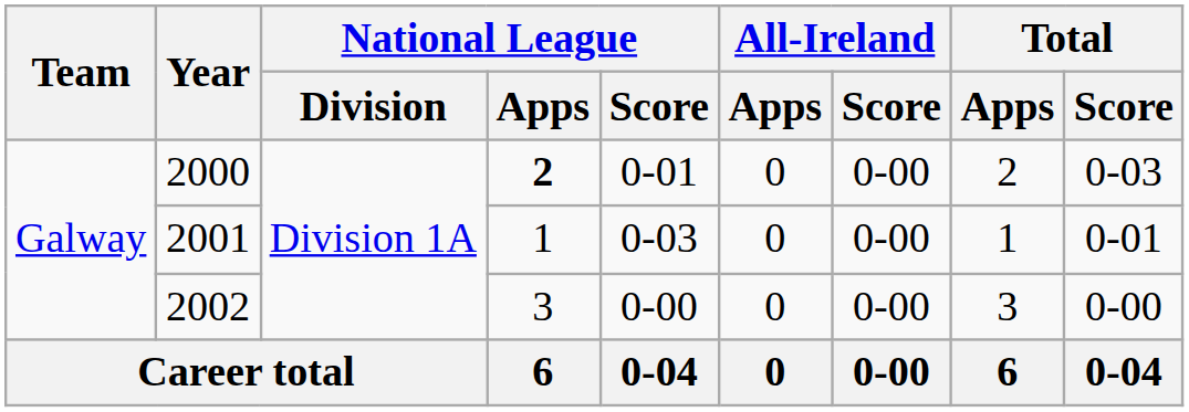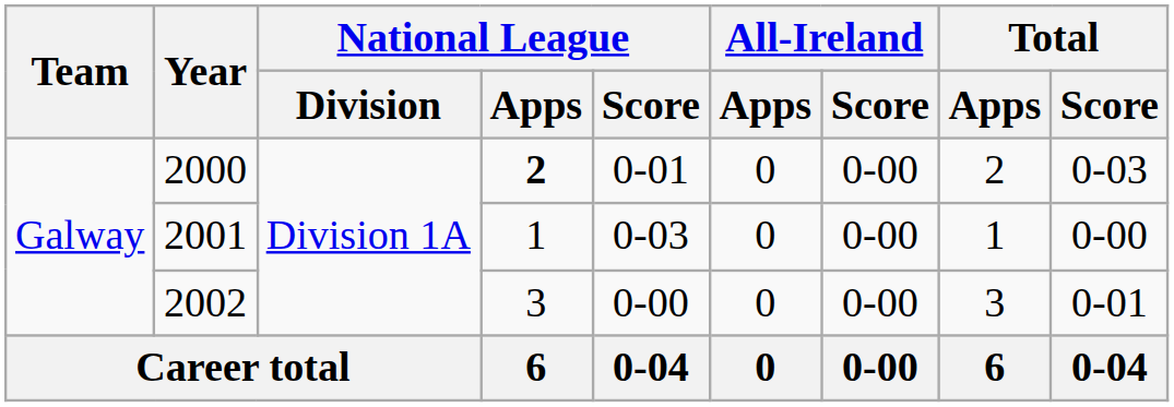2001 | Total / Score: 0-01 -> 0-00
2002 | Total / Score: 0-00 -> 0-01
